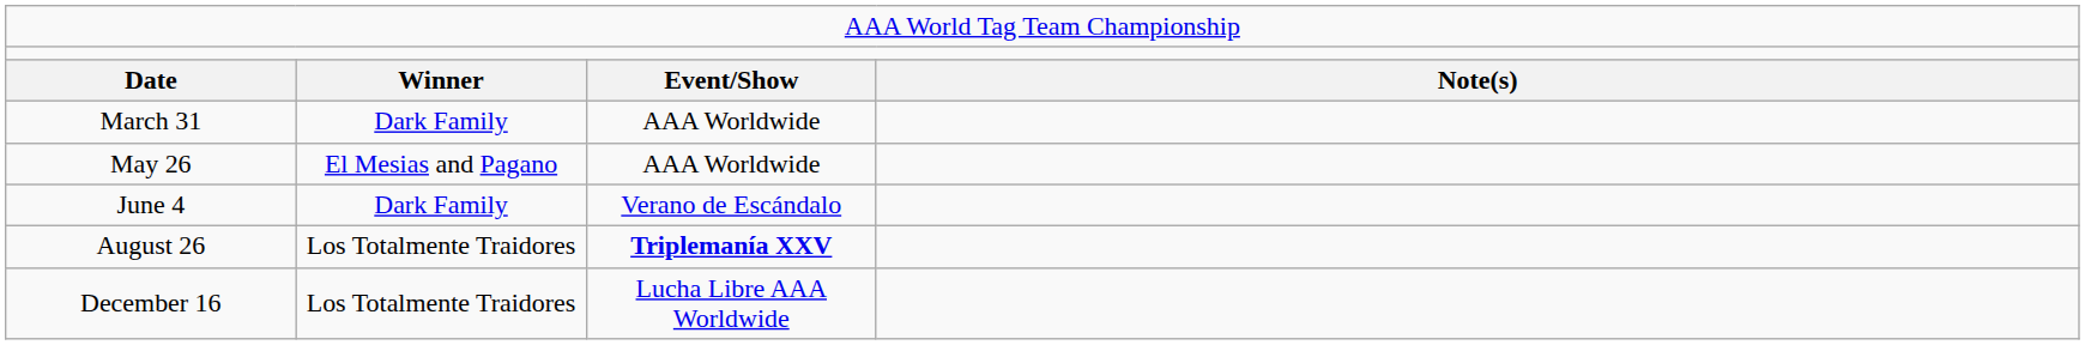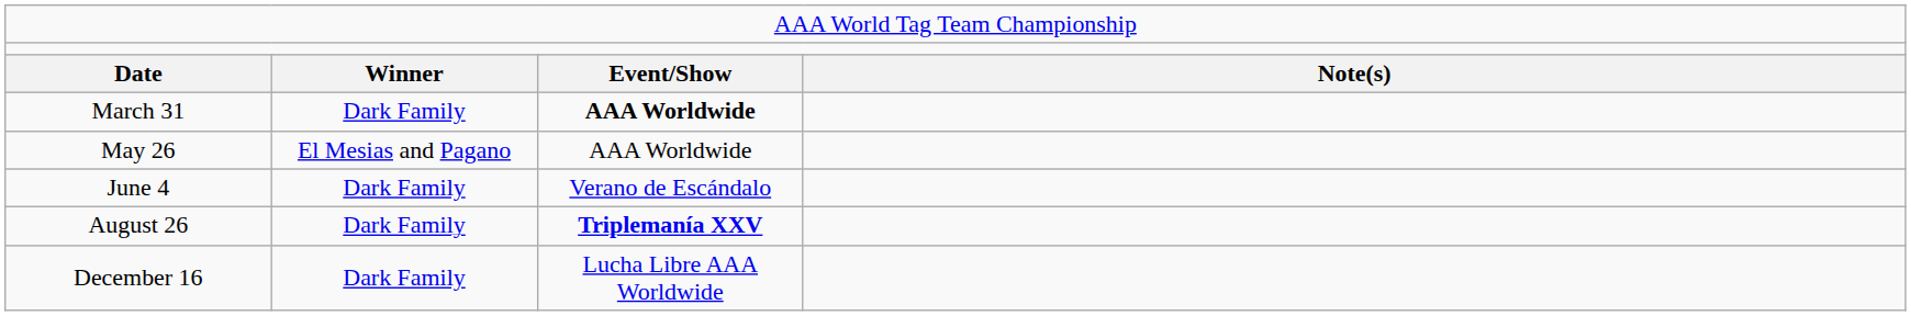March 31 | column 3: normal -> bold
August 26 | column 2: Los Totalmente Traidores -> Dark Family
December 16 | column 2: Los Totalmente Traidores -> Dark Family
